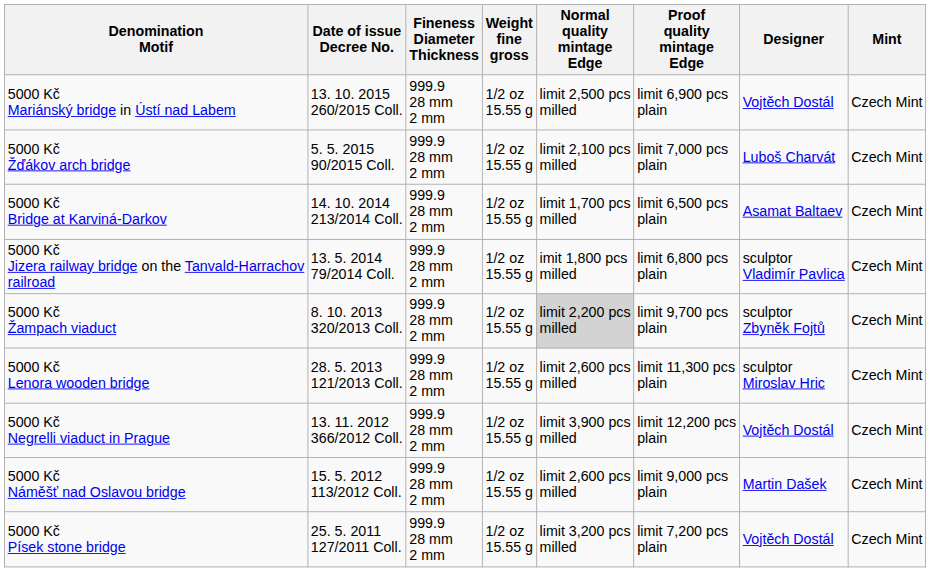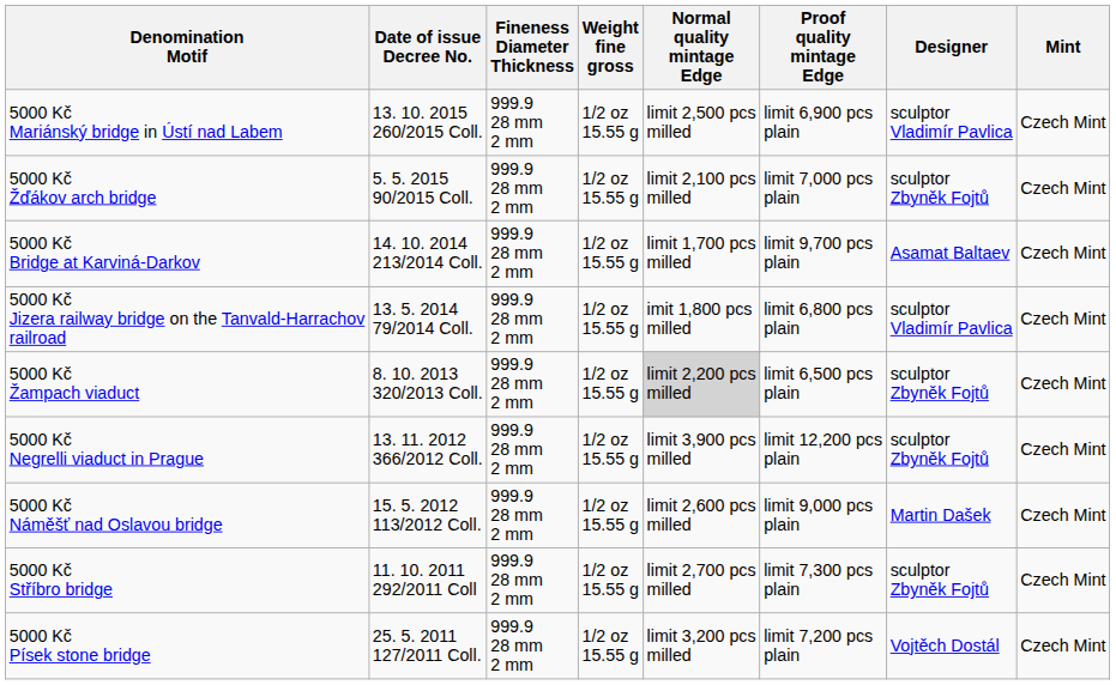5000 Kč Mariánský bridge in Ústí nad Labem | Designer: Vojtěch Dostál -> sculptor Vladimír Pavlica
5000 Kč Žďákov arch bridge | Designer: Luboš Charvát -> sculptor Zbyněk Fojtů
5000 Kč Bridge at Karviná-Darkov | Proof quality mintage Edge: limit 6,500 pcs plain -> limit 9,700 pcs plain
5000 Kč Žampach viaduct | Proof quality mintage Edge: limit 9,700 pcs plain -> limit 6,500 pcs plain
- row: 5000 Kč Lenora wooden bridge | 28. 5. 2013 121/2013 Coll. | 999.9 28 mm 2 mm | 1/2 oz 15.55 g | limit 2,600 pcs milled | limit 11,300 pcs plain | sculptor Miroslav Hric | Czech Mint
5000 Kč Negrelli viaduct in Prague | Designer: Vojtěch Dostál -> sculptor Zbyněk Fojtů
+ row: 5000 Kč Stříbro bridge | 11. 10. 2011 292/2011 Coll | 999.9 28 mm 2 mm | 1/2 oz 15.55 g | limit 2,700 pcs milled | limit 7,300 pcs plain | sculptor Zbyněk Fojtů | Czech Mint
